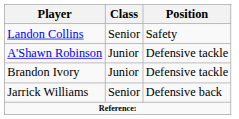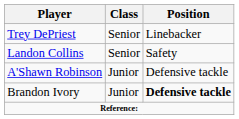+ row: Trey DePriest | Senior | Linebacker
Brandon Ivory | Position: normal -> bold
- row: Jarrick Williams | Senior | Defensive back
